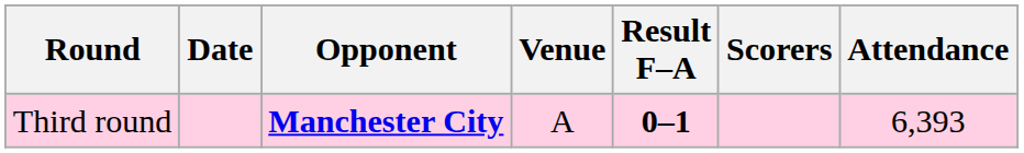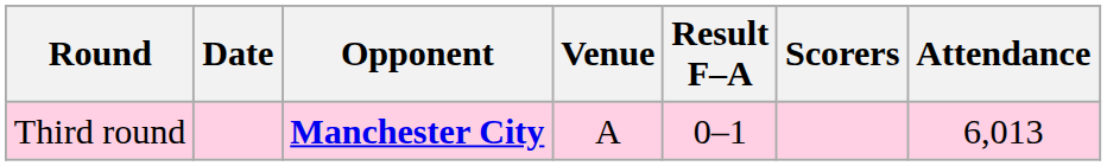Third round | Result F–A: bold -> normal
Third round | Attendance: 6,393 -> 6,013
